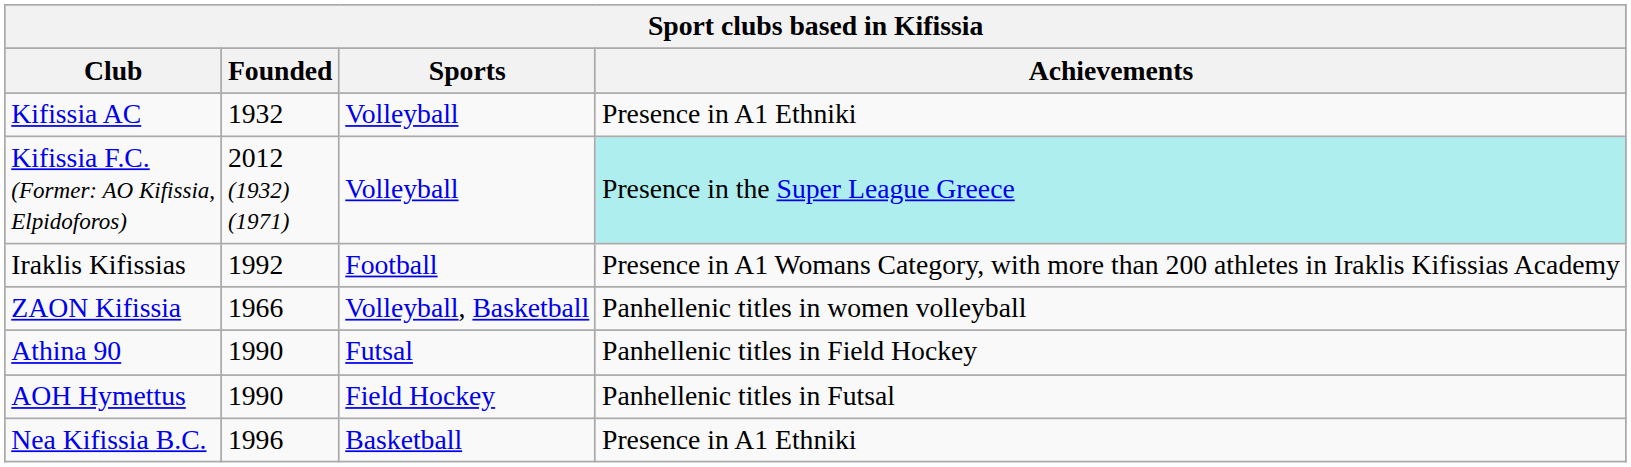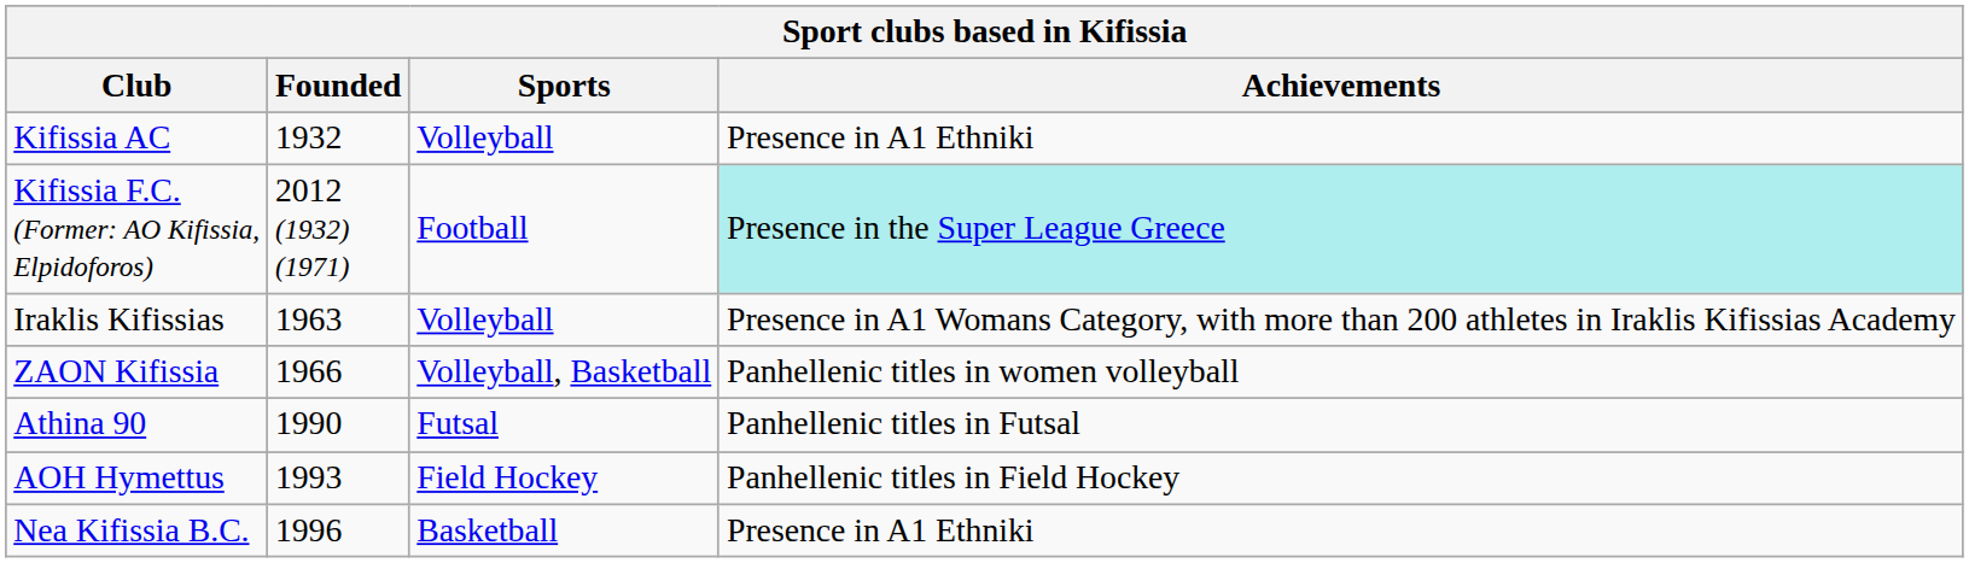Kifissia F.C. (Former: AO Kifissia, Elpidoforos) | Sports: Volleyball -> Football
Iraklis Kifissias | Founded: 1992 -> 1963
Iraklis Kifissias | Sports: Football -> Volleyball
Athina 90 | Achievements: Panhellenic titles in Field Hockey -> Panhellenic titles in Futsal
AOH Hymettus | Founded: 1990 -> 1993
AOH Hymettus | Achievements: Panhellenic titles in Futsal -> Panhellenic titles in Field Hockey
